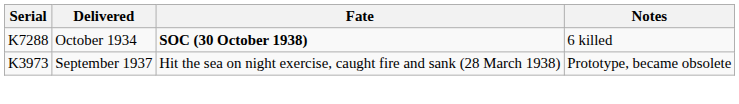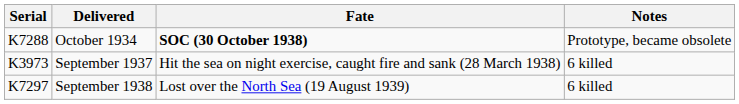October 1934 | Notes: 6 killed -> Prototype, became obsolete
September 1937 | Notes: Prototype, became obsolete -> 6 killed
+ row: K7297 | September 1938 | Lost over the North Sea (19 August 1939) | 6 killed
